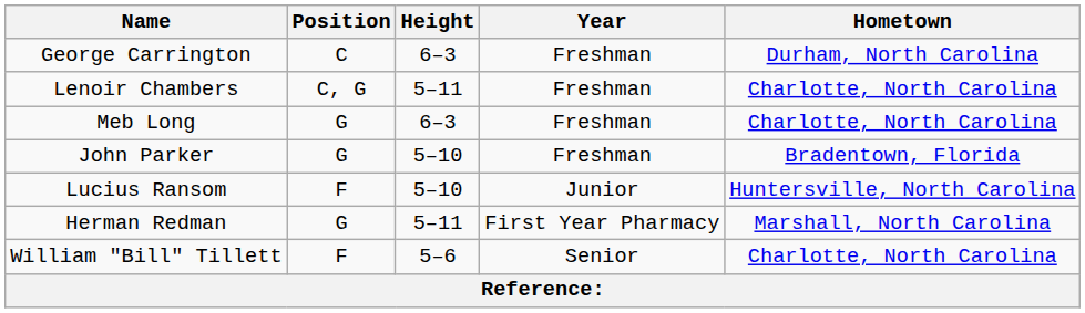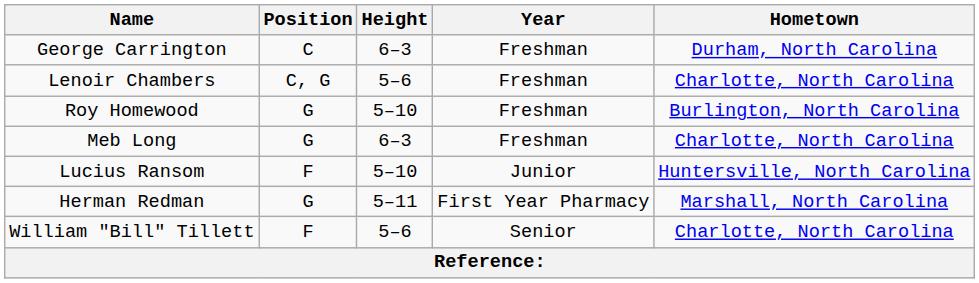Lenoir Chambers | Height: 5–11 -> 5–6
+ row: Roy Homewood | G | 5–10 | Freshman | Burlington, North Carolina
- row: John Parker | G | 5–10 | Freshman | Bradentown, Florida
